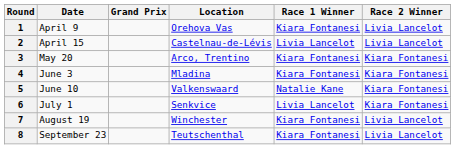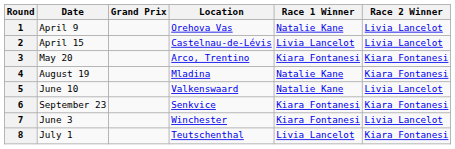1 | Race 1 Winner: Kiara Fontanesi -> Natalie Kane
4 | Date: June 3 -> August 19
4 | Race 1 Winner: Kiara Fontanesi -> Natalie Kane
5 | Race 2 Winner: Kiara Fontanesi -> Livia Lancelot
6 | Date: July 1 -> September 23
6 | Race 1 Winner: Livia Lancelot -> Kiara Fontanesi
7 | Date: August 19 -> June 3
8 | Date: September 23 -> July 1
8 | Race 1 Winner: Kiara Fontanesi -> Livia Lancelot
8 | Race 2 Winner: Livia Lancelot -> Kiara Fontanesi
